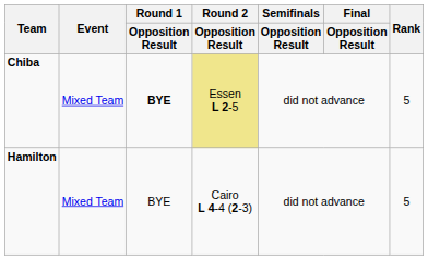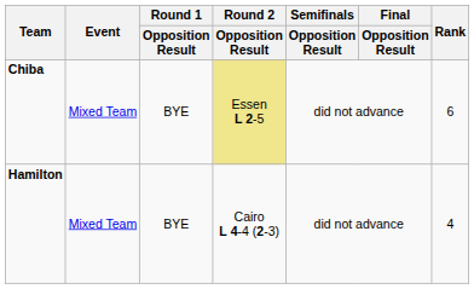Chiba | Round 1 / Opposition Result: bold -> normal
Chiba | Rank: 5 -> 6
Hamilton | Rank: 5 -> 4
